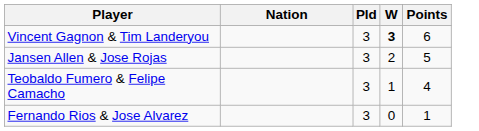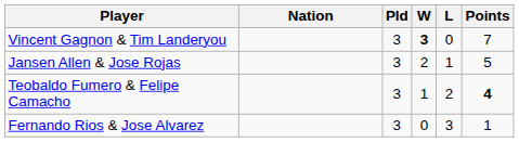+ column: L | 0 | 1 | 2 | 3
Vincent Gagnon & Tim Landeryou | Points: 6 -> 7
Teobaldo Fumero & Felipe Camacho | Points: normal -> bold
